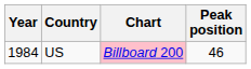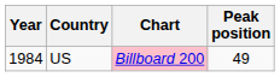US | Peak position: 46 -> 49
